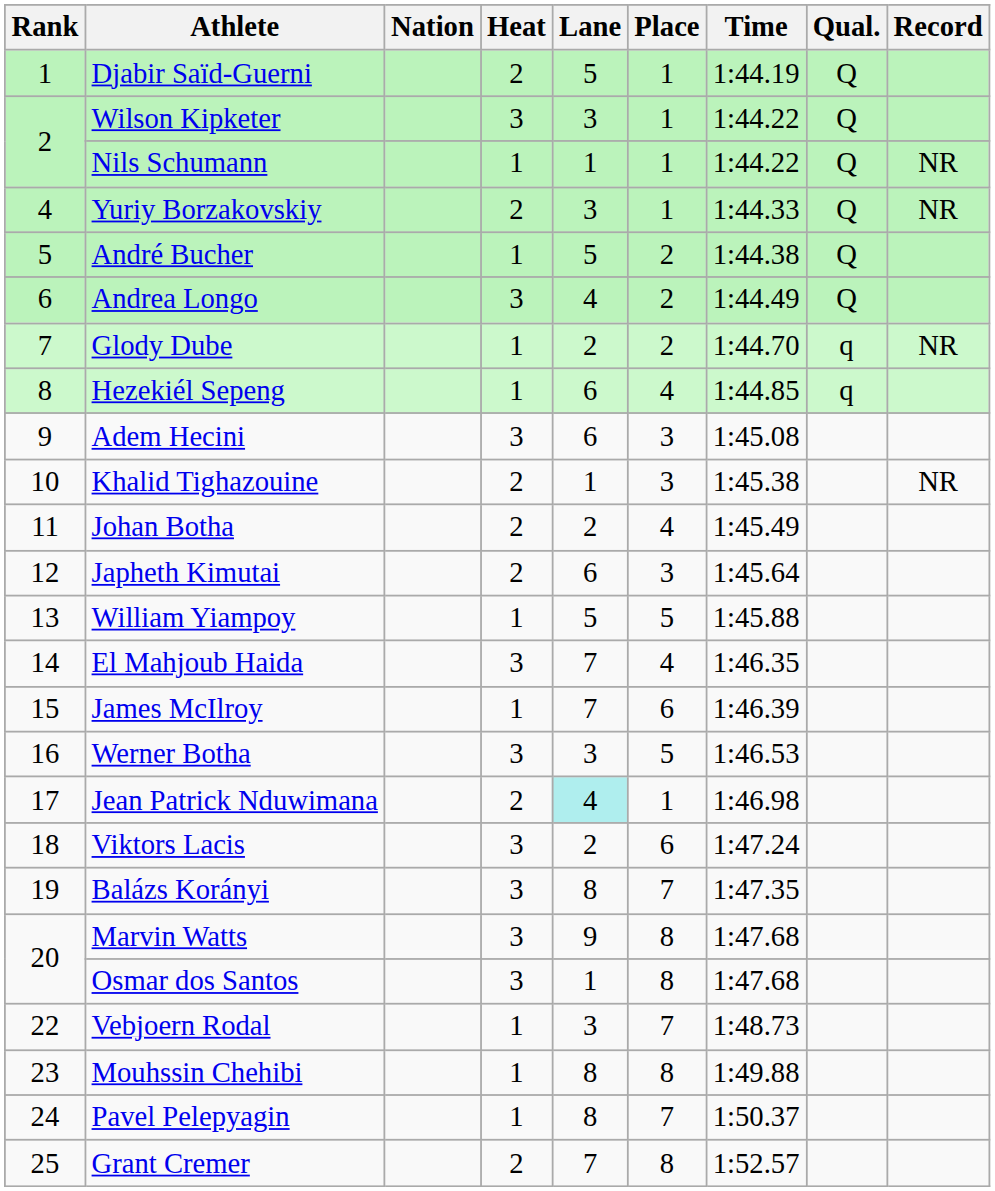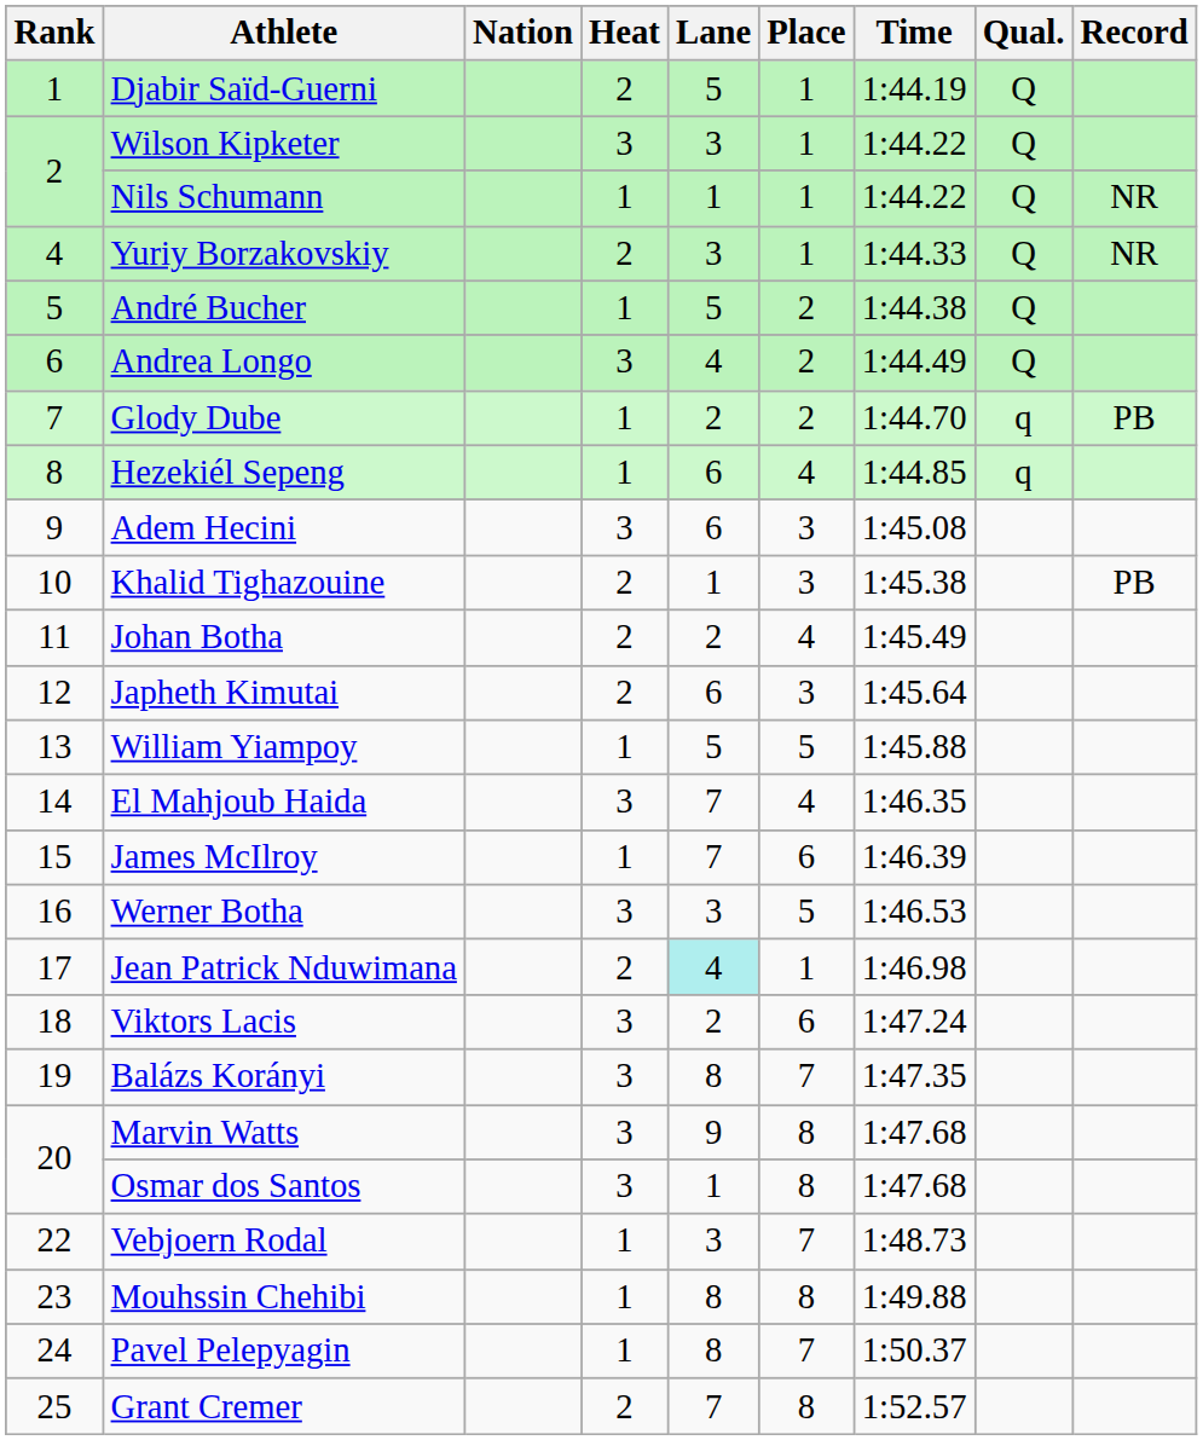Glody Dube | Record: NR -> PB
Khalid Tighazouine | Record: NR -> PB
